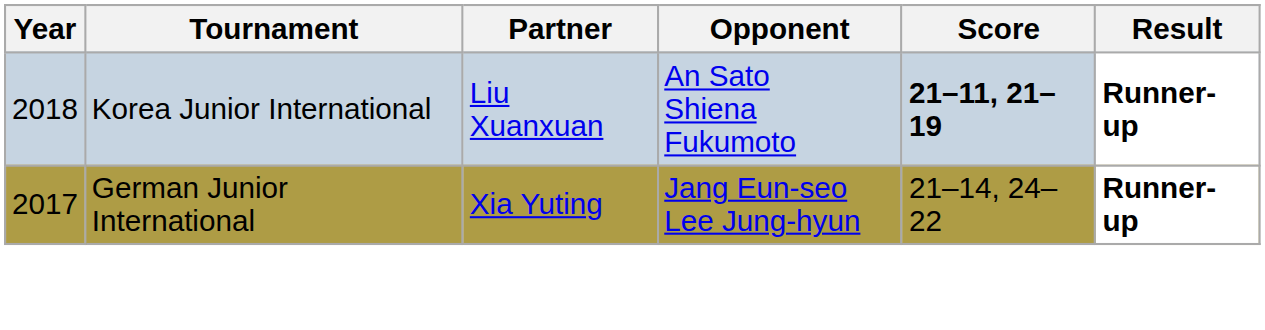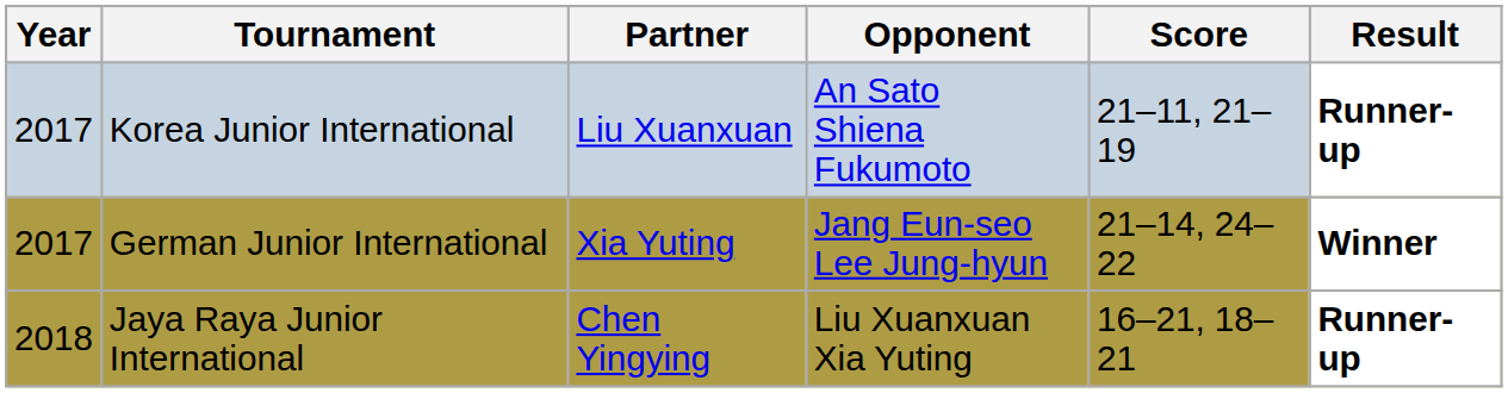Korea Junior International | Year: 2018 -> 2017
Korea Junior International | Score: bold -> normal
German Junior International | Result: Runner-up -> Winner
+ row: 2018 | Jaya Raya Junior International | Chen Yingying | Liu Xuanxuan Xia Yuting | 16–21, 18–21 | Runner-up
